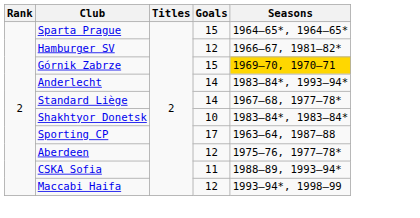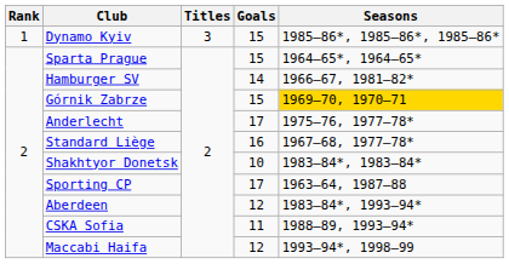+ row: 1 | Dynamo Kyiv | 3 | 15 | 1985–86*, 1985–86*, 1985–86*
Hamburger SV | Goals: 12 -> 14
Anderlecht | Goals: 14 -> 17
Anderlecht | Seasons: 1983–84*, 1993–94* -> 1975–76, 1977–78*
Standard Liège | Goals: 14 -> 16
Aberdeen | Seasons: 1975–76, 1977–78* -> 1983–84*, 1993–94*
